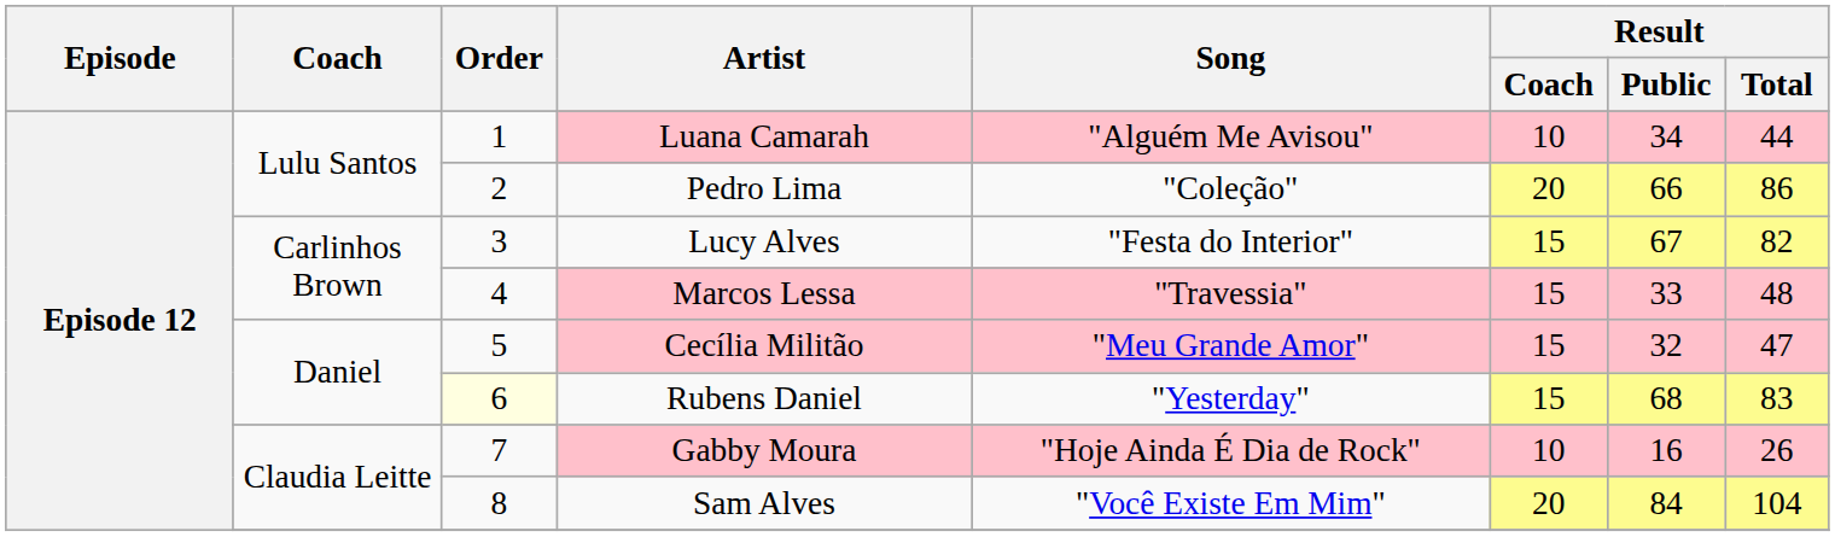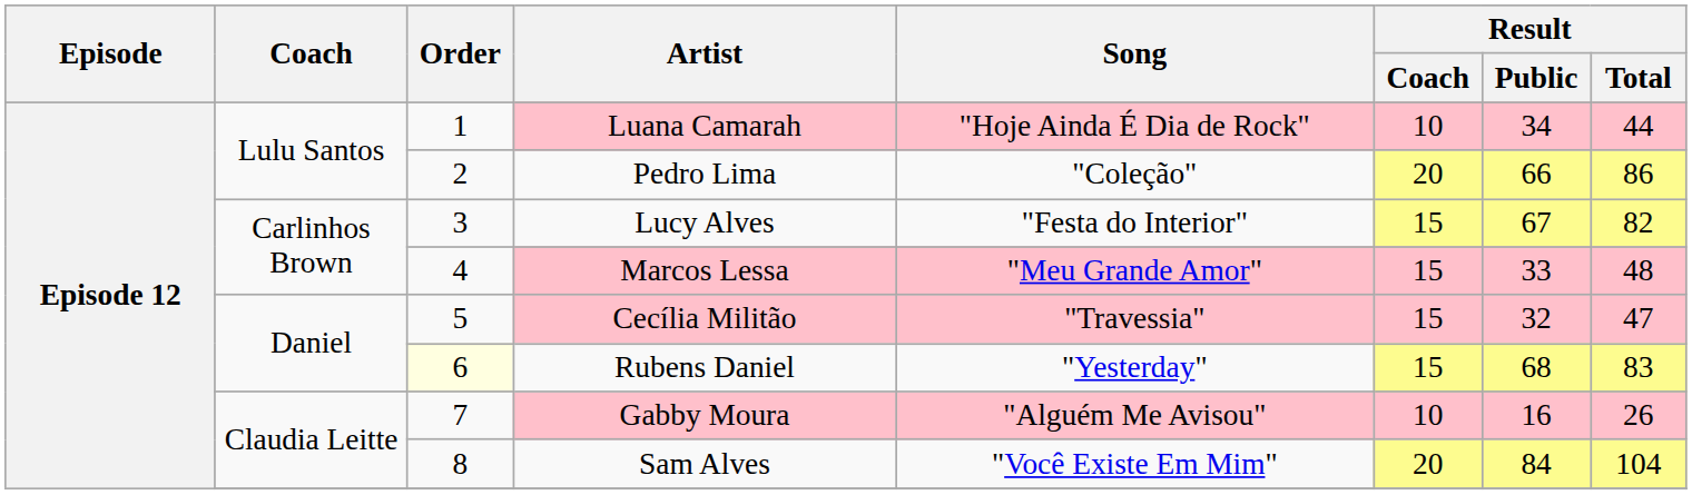Luana Camarah | Song: "Alguém Me Avisou" -> "Hoje Ainda É Dia de Rock"
Marcos Lessa | Song: "Travessia" -> "Meu Grande Amor"
Cecília Militão | Song: "Meu Grande Amor" -> "Travessia"
Gabby Moura | Song: "Hoje Ainda É Dia de Rock" -> "Alguém Me Avisou"
